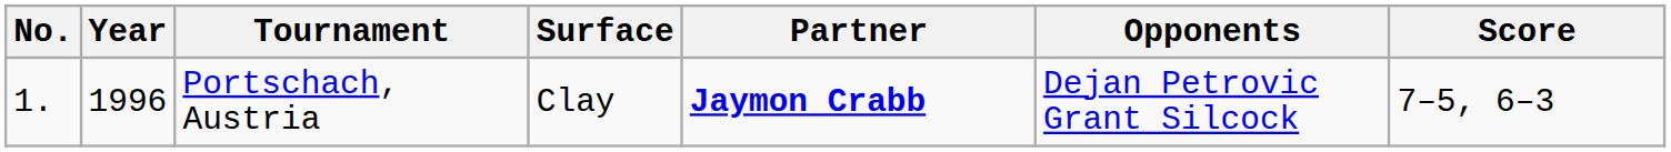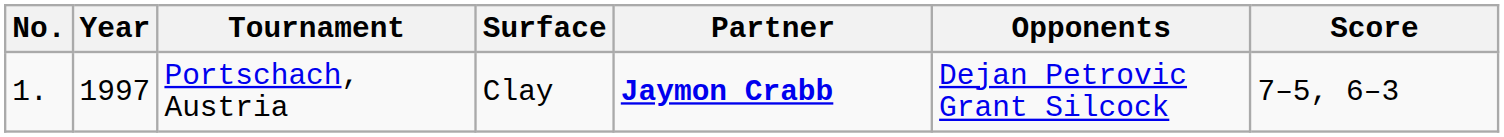Portschach, Austria | Year: 1996 -> 1997
